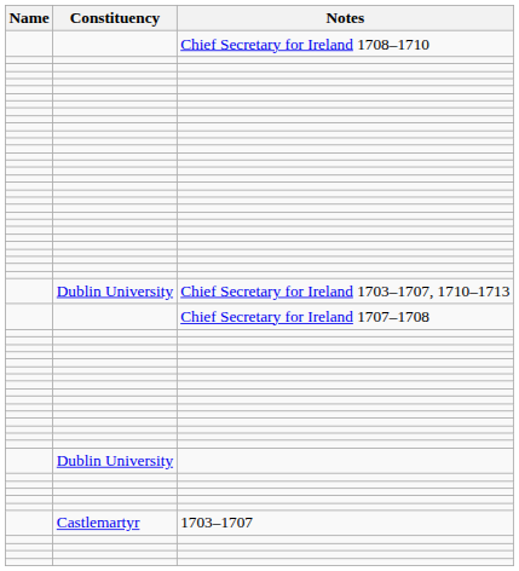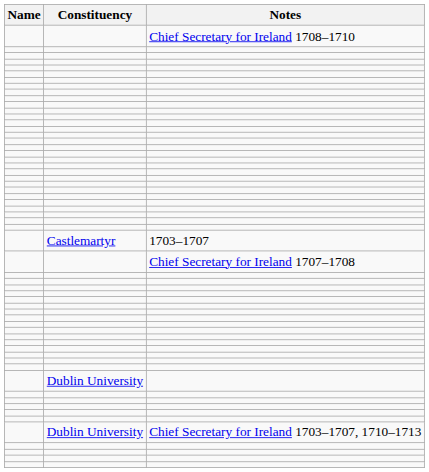rows swapped: 1703–1707 <-> Chief Secretary for Ireland 1703–1707, 1710–1713
